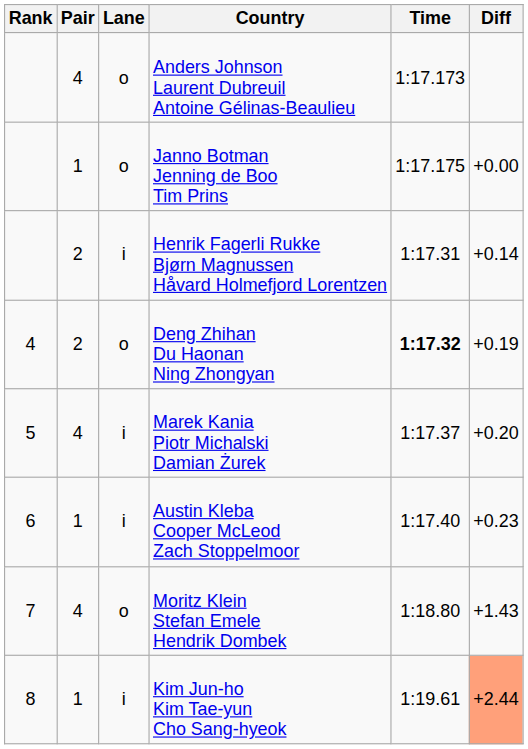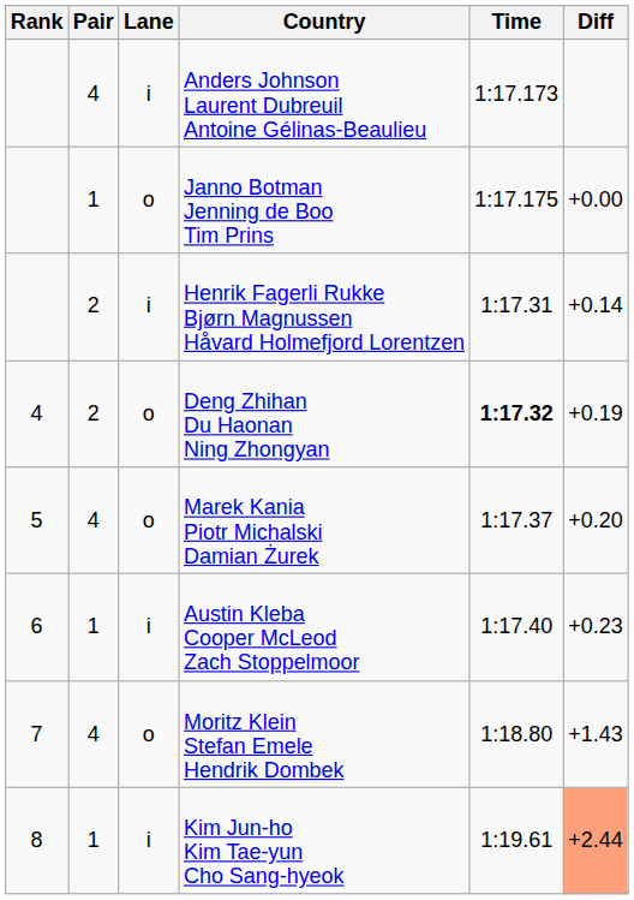Anders Johnson Laurent Dubreuil Antoine Gélinas-Beaulieu | Lane: o -> i
Marek Kania Piotr Michalski Damian Żurek | Lane: i -> o
